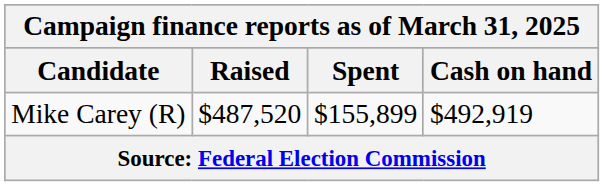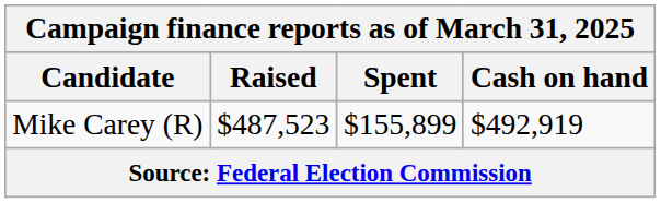Mike Carey (R) | Raised: $487,520 -> $487,523
